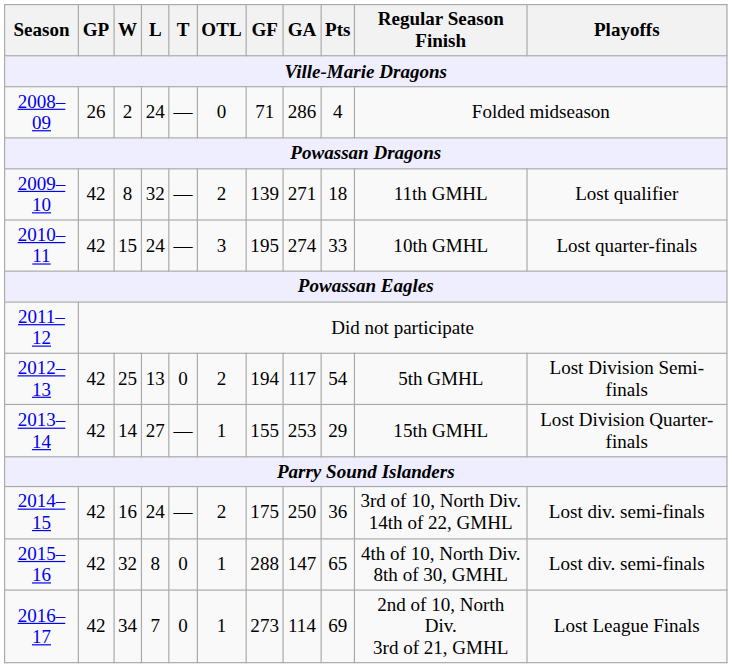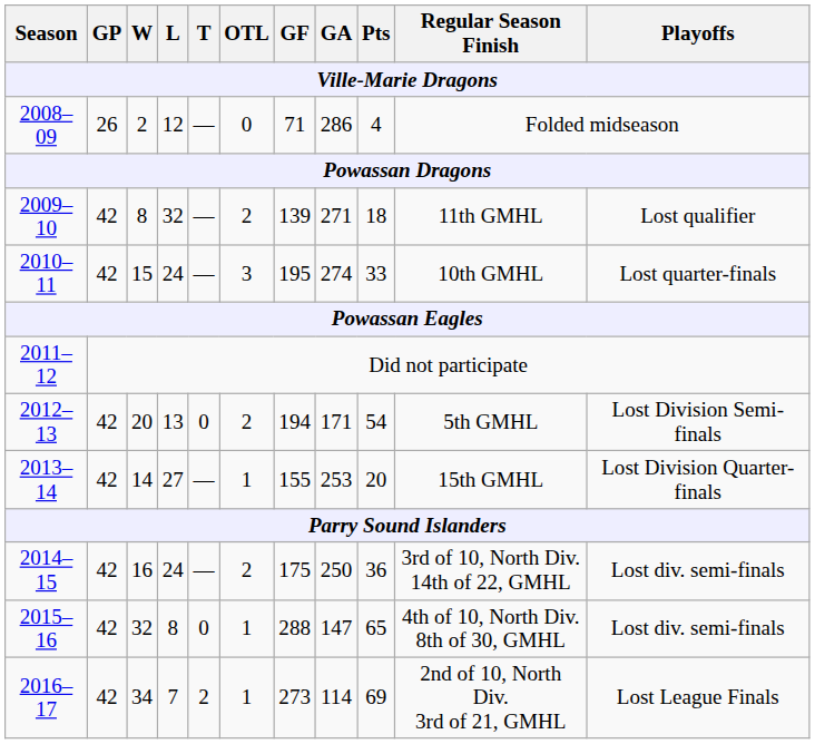2008–09 | L: 24 -> 12
2012–13 | W: 25 -> 20
2012–13 | GA: 117 -> 171
2013–14 | Pts: 29 -> 20
2016–17 | T: 0 -> 2
